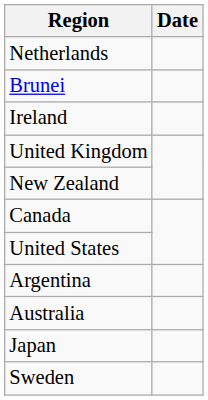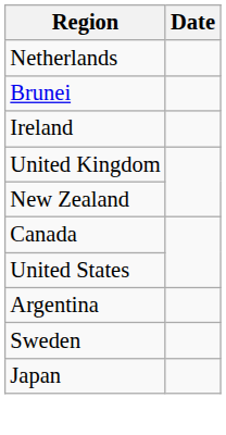- row: Australia
rows swapped: Sweden <-> Japan
